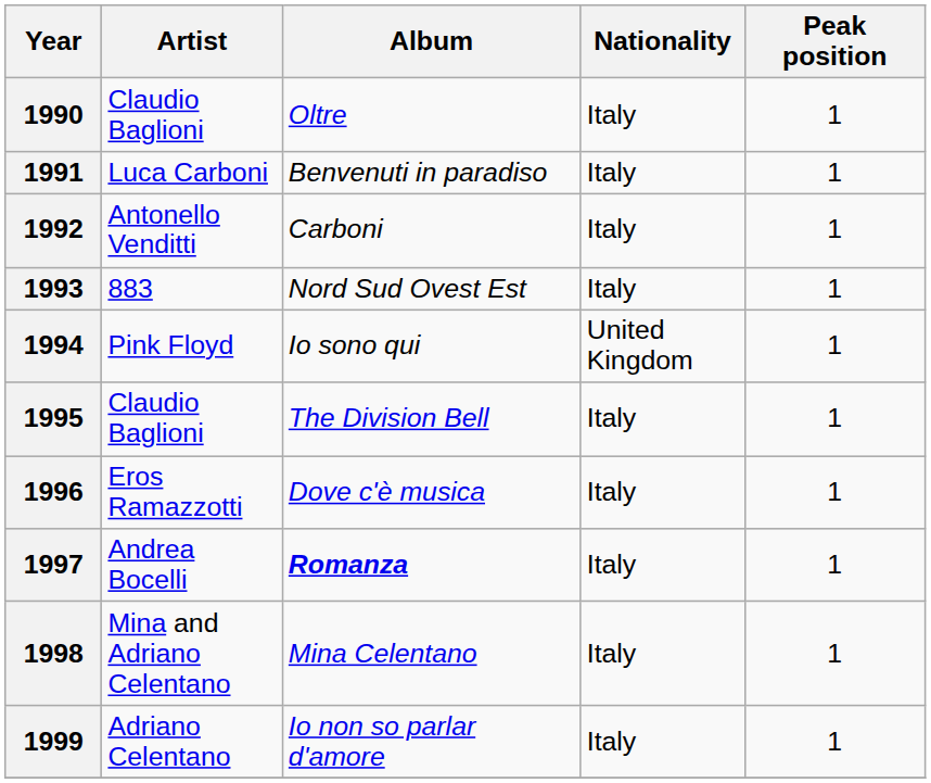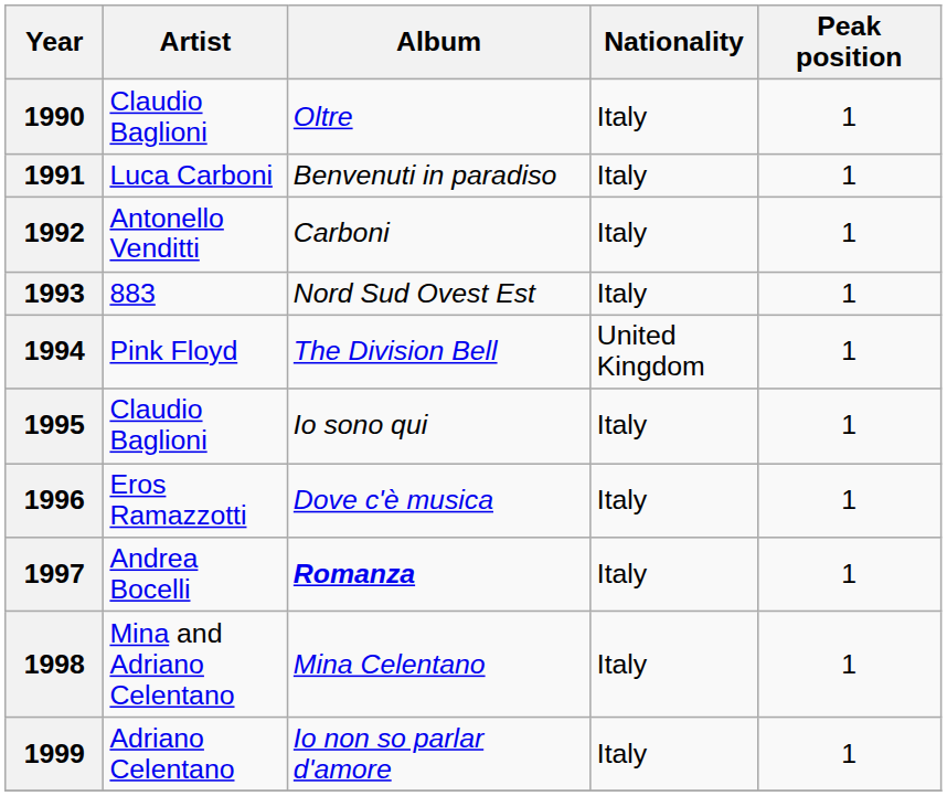1994 | Album: Io sono qui -> The Division Bell
1995 | Album: The Division Bell -> Io sono qui
